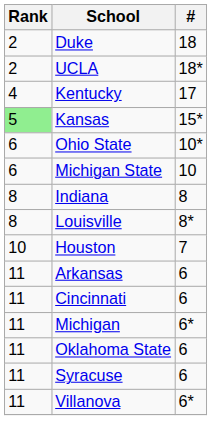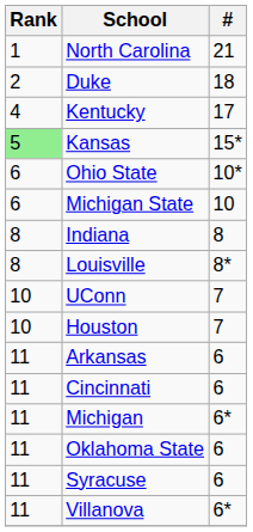+ row: 1 | North Carolina | 21
- row: 2 | UCLA | 18*
+ row: 10 | UConn | 7
